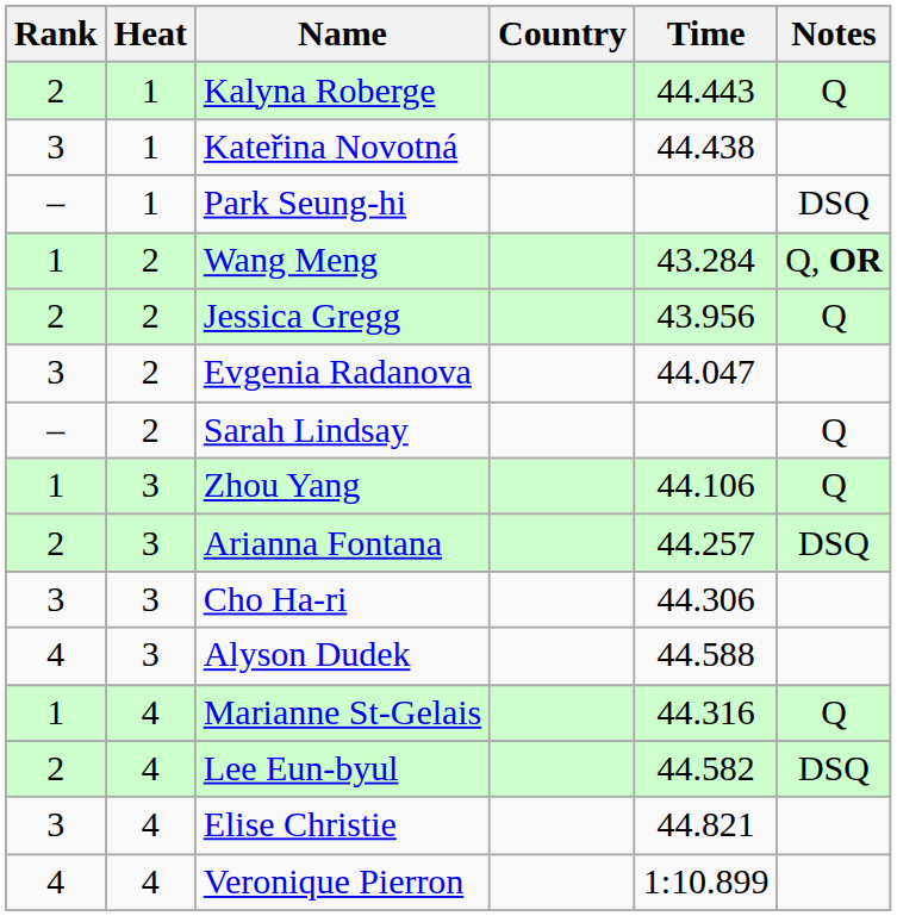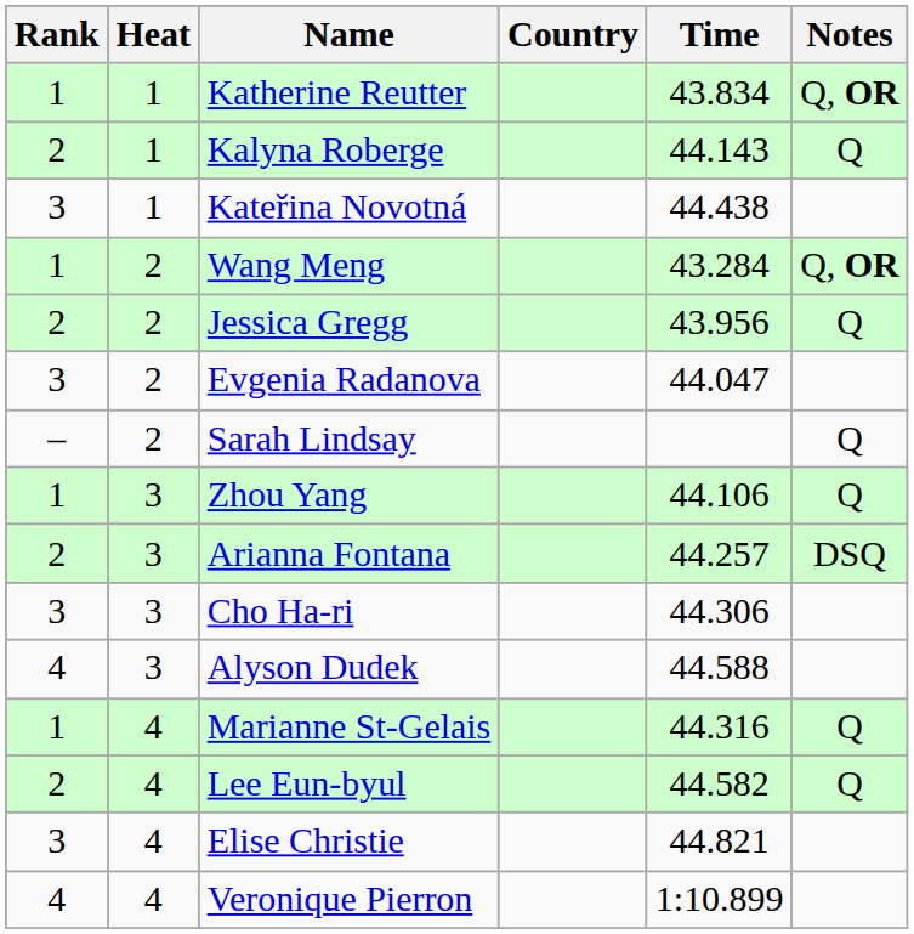+ row: 1 | 1 | Katherine Reutter | 43.834 | Q, OR
Kalyna Roberge | Time: 44.443 -> 44.143
- row: – | 1 | Park Seung-hi | DSQ
Lee Eun-byul | Notes: DSQ -> Q
